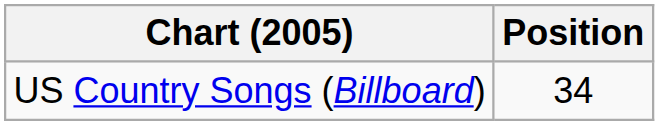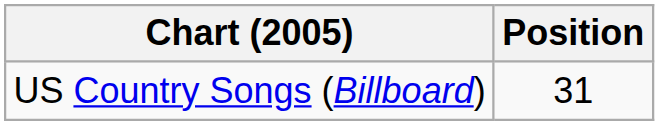US Country Songs (Billboard) | Position: 34 -> 31
